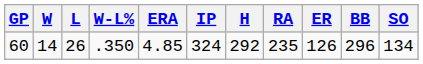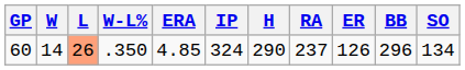60 | L: no background -> lightsalmon background
60 | H: 292 -> 290
60 | RA: 235 -> 237
